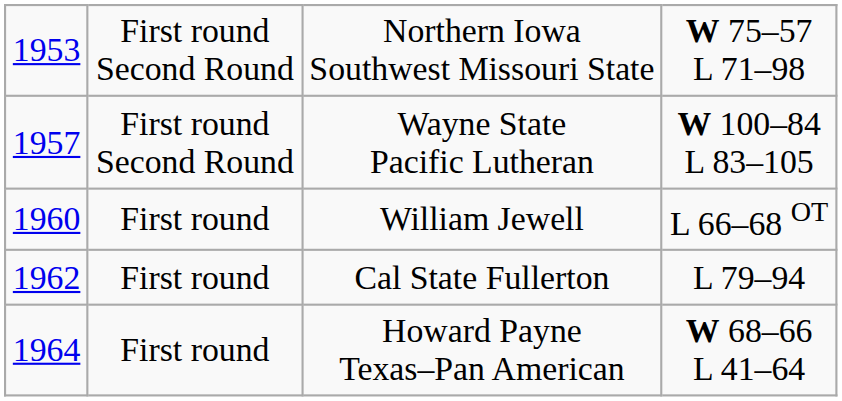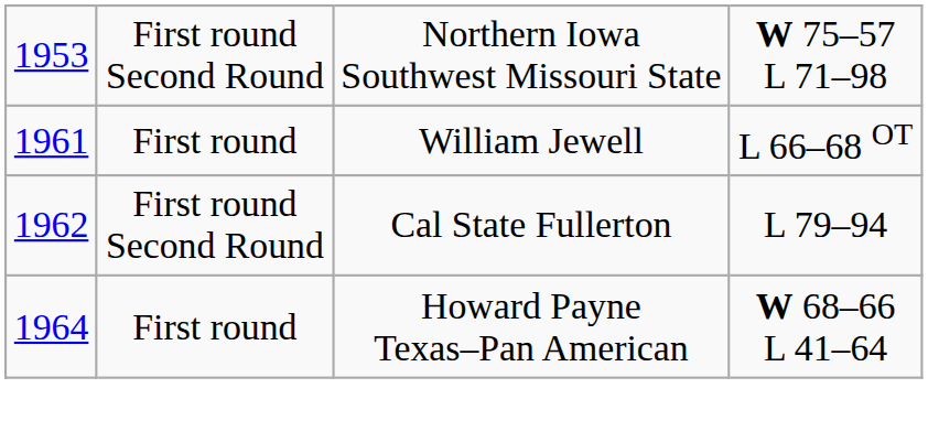- row: 1957 | First round Second Round | Wayne State Pacific Lutheran | W 100–84 L 83–105
William Jewell | column 1: 1960 -> 1961
Cal State Fullerton | column 2: First round -> First round Second Round
